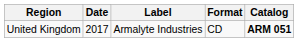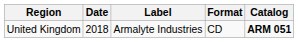United Kingdom | Date: 2017 -> 2018
